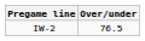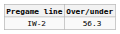IW-2 | Over/under: 76.5 -> 56.3
